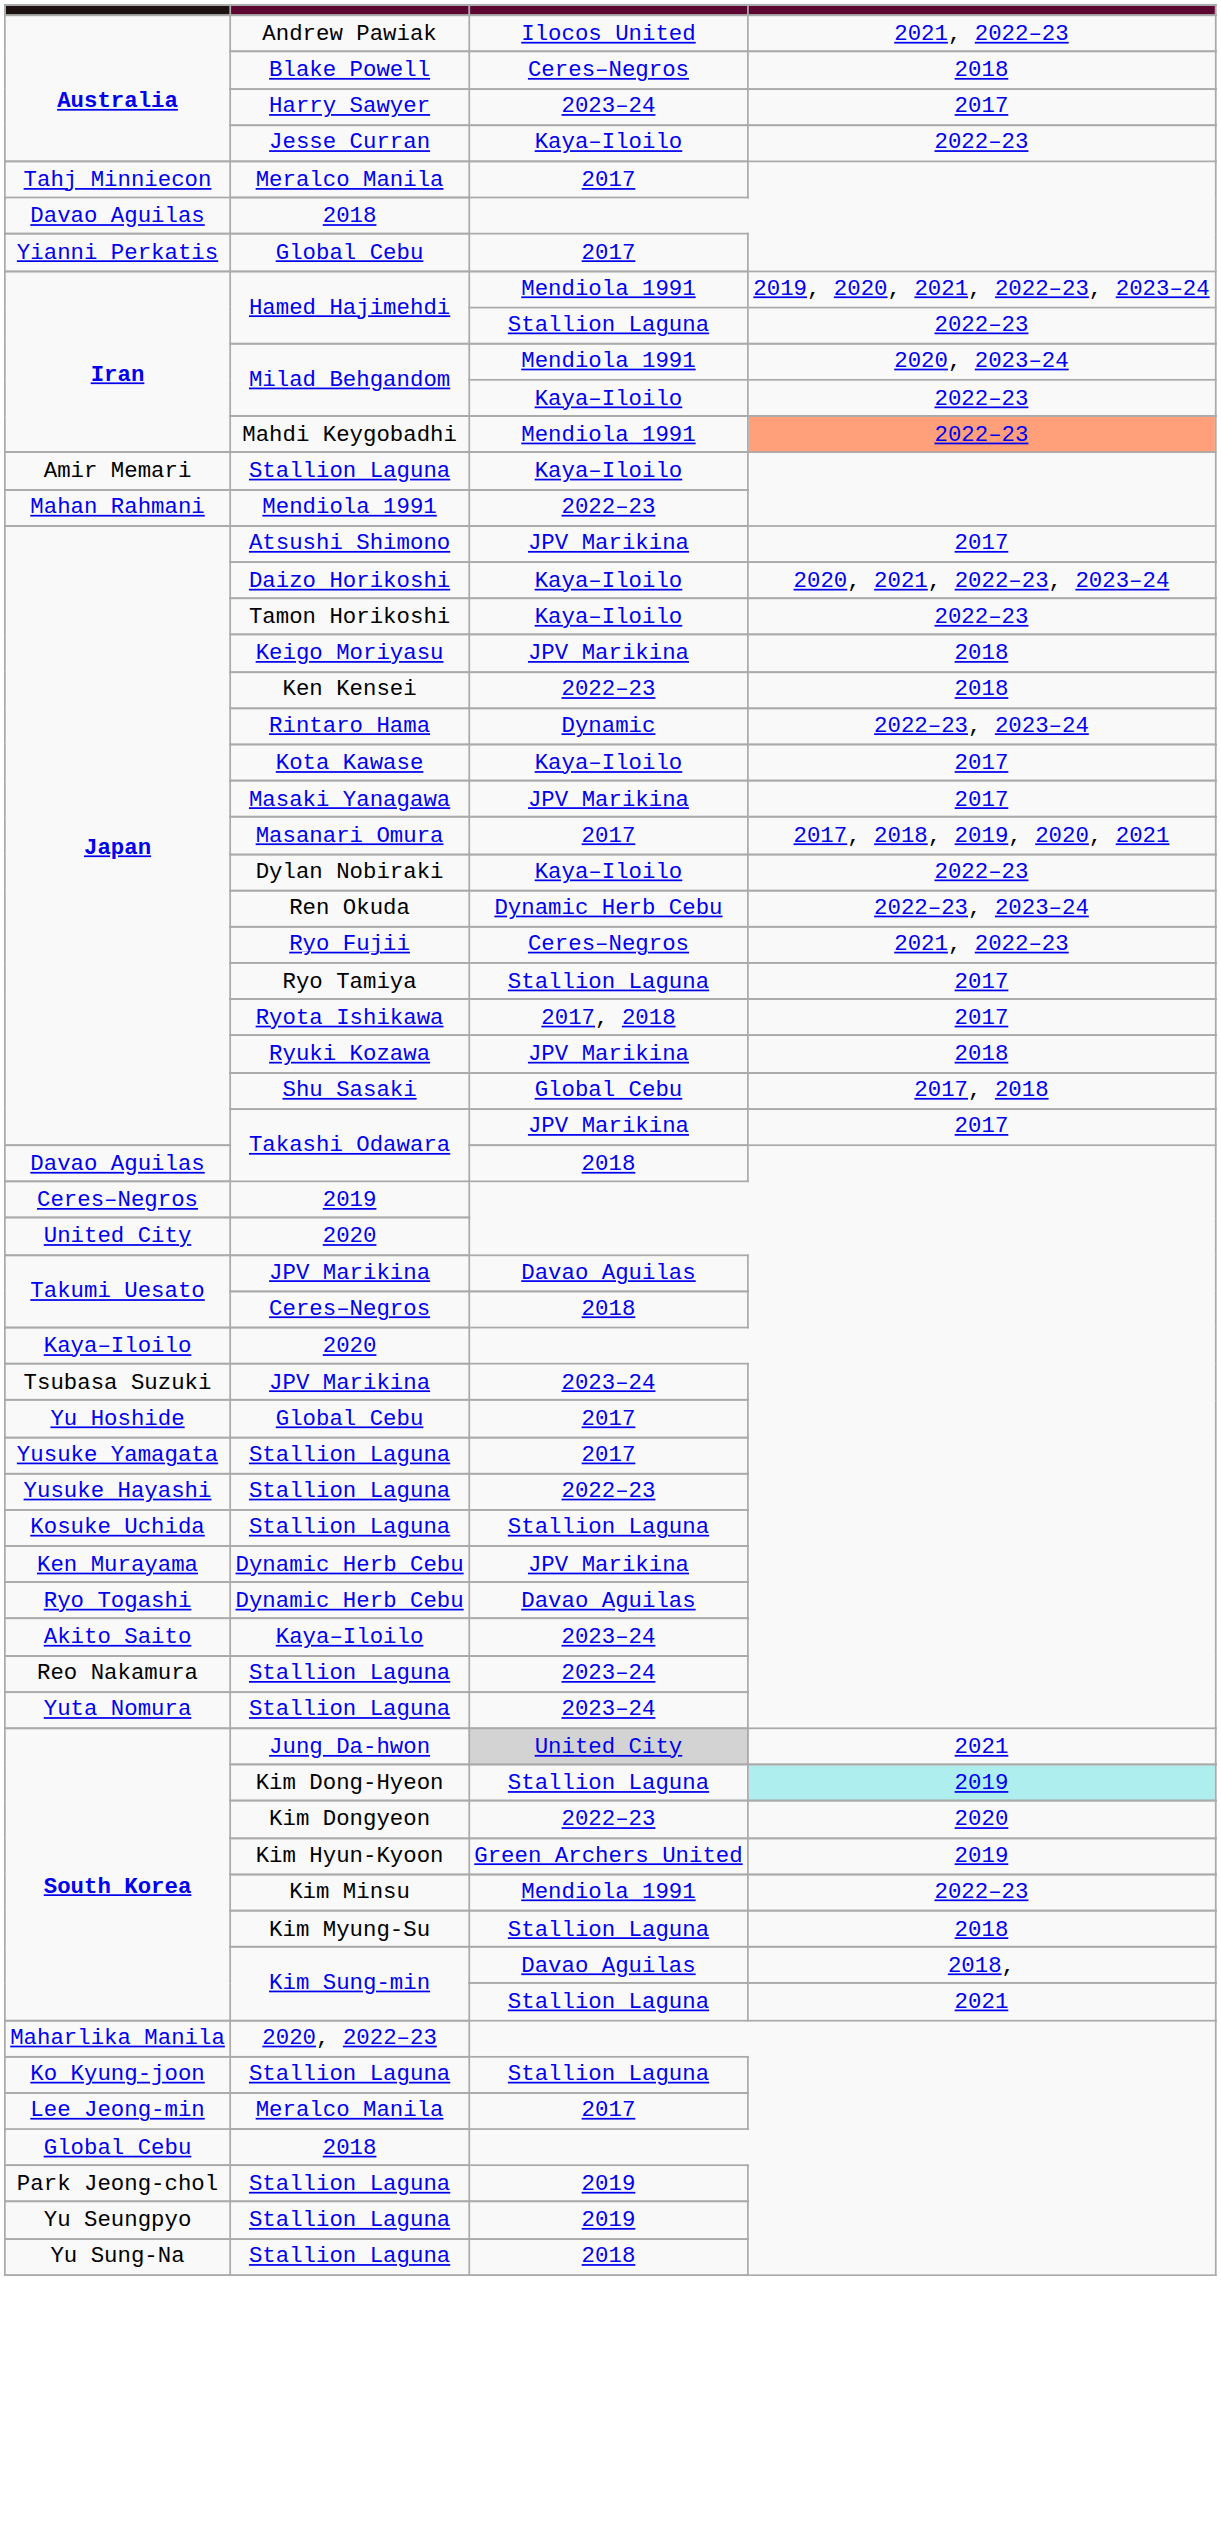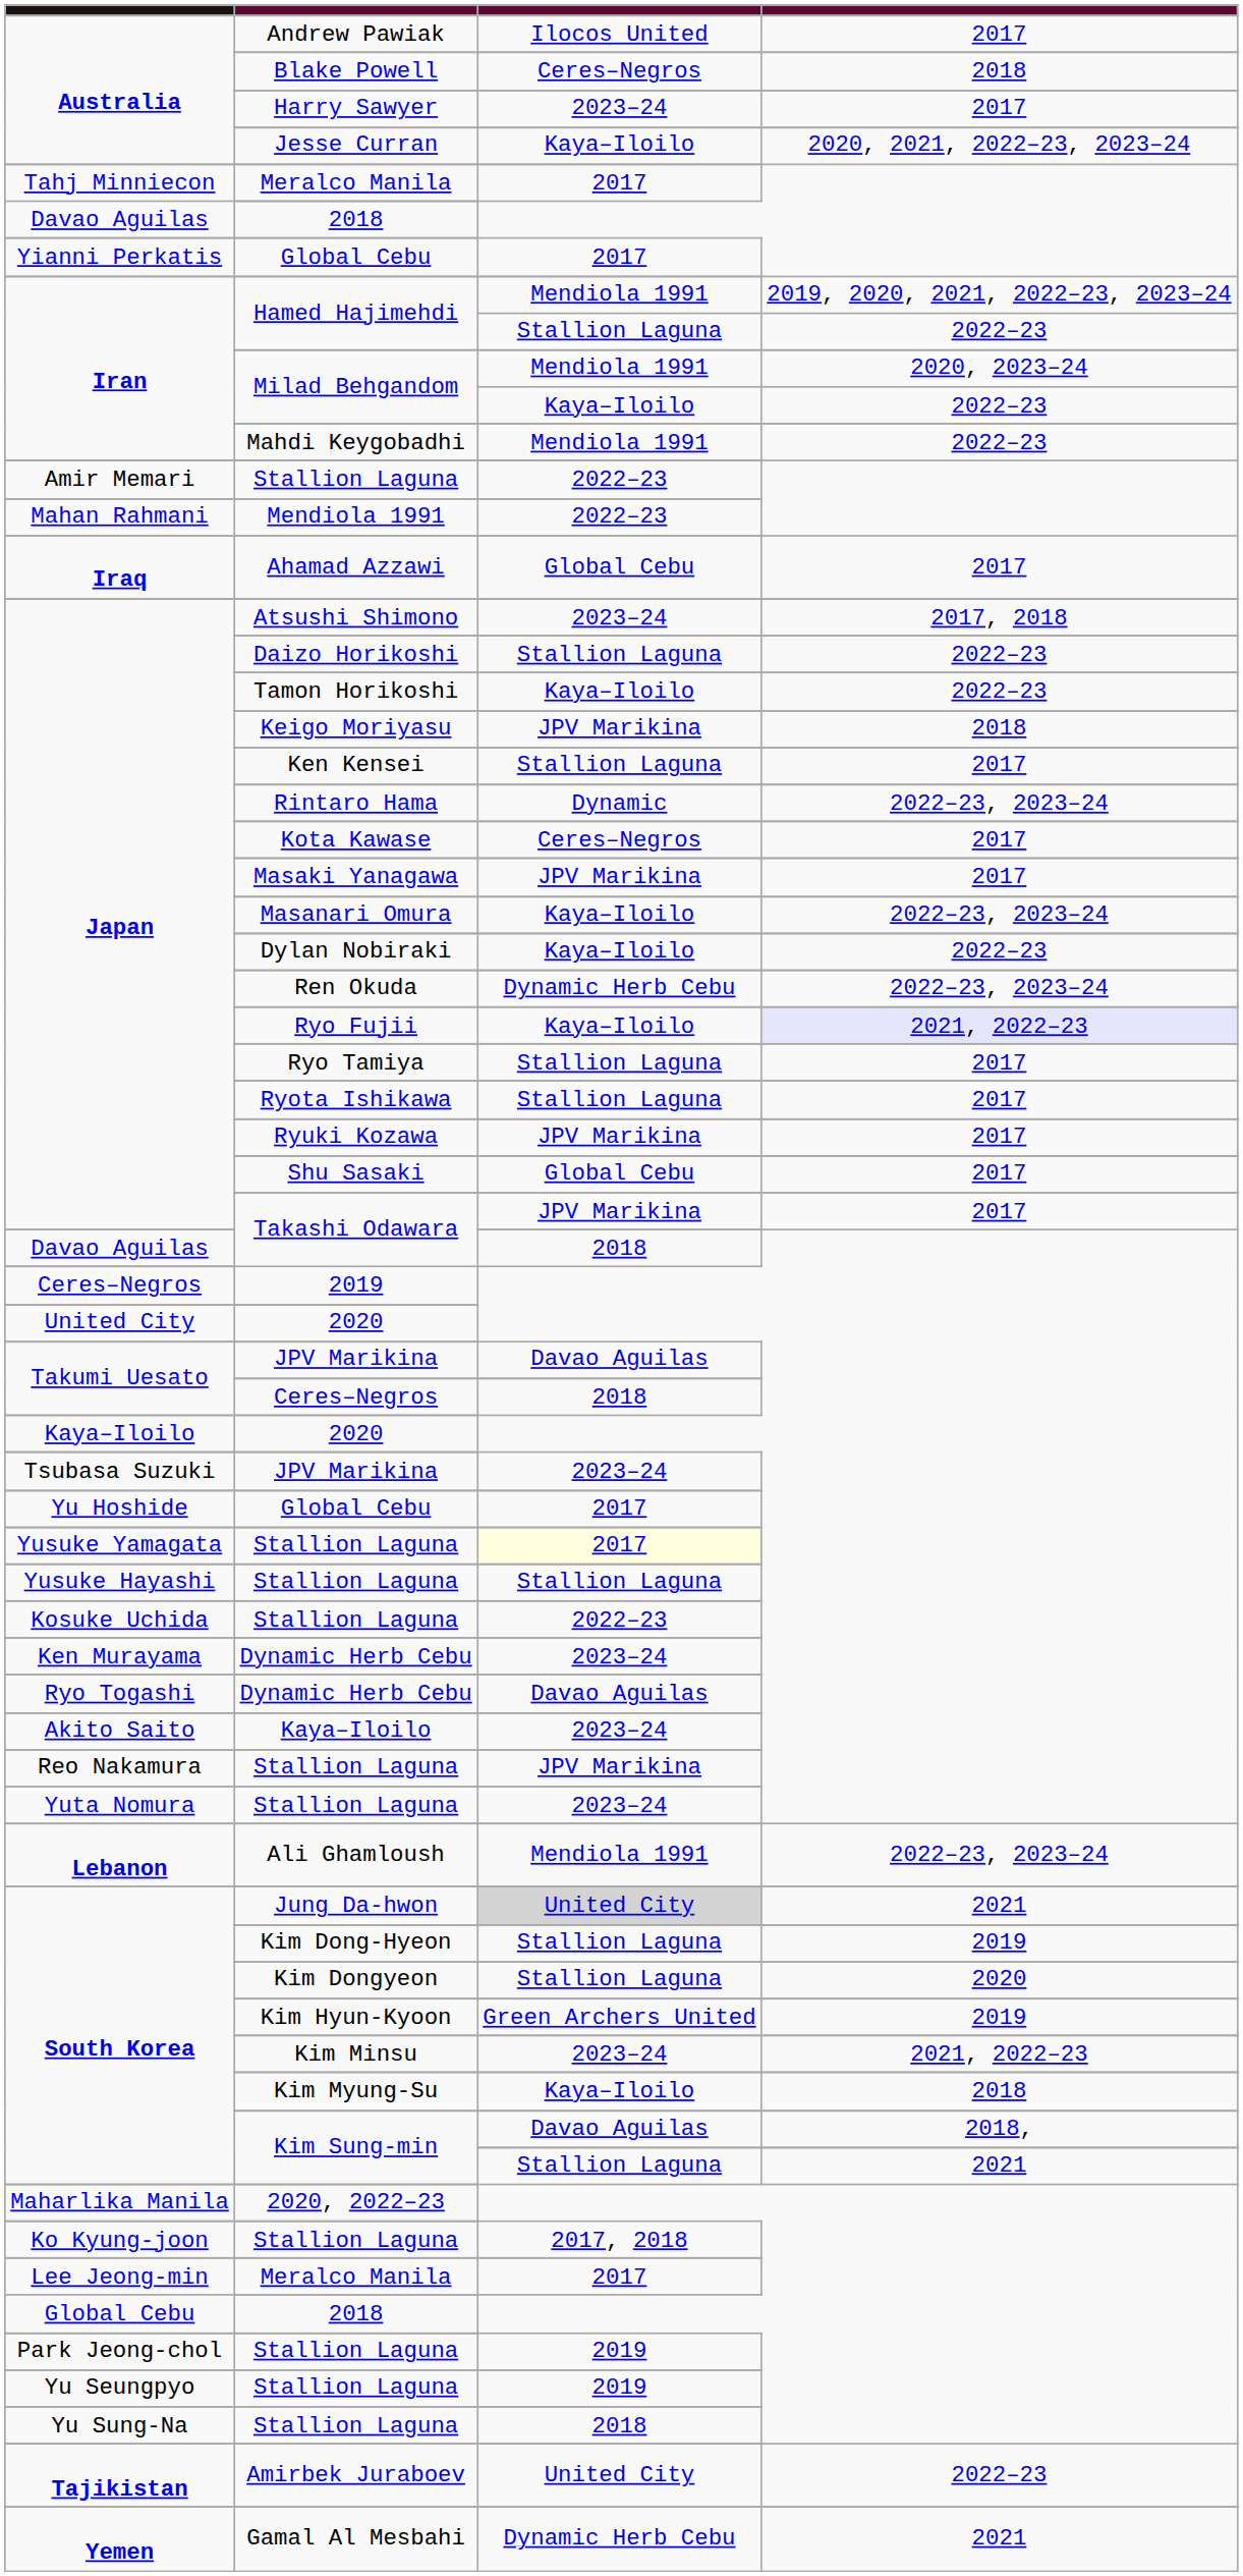Andrew Pawiak | column 4: 2021, 2022–23 -> 2017
Jesse Curran | column 4: 2022–23 -> 2020, 2021, 2022–23, 2023–24
Mahdi Keygobadhi | column 4: lightsalmon background -> no background
Amir Memari / Stallion Laguna | column 3: Kaya–Iloilo -> 2022–23
+ row: Iraq | Ahamad Azzawi | Global Cebu | 2017
Atsushi Shimono | column 3: JPV Marikina -> 2023–24
Atsushi Shimono | column 4: 2017 -> 2017, 2018
Daizo Horikoshi | column 3: Kaya–Iloilo -> Stallion Laguna
Daizo Horikoshi | column 4: 2020, 2021, 2022–23, 2023–24 -> 2022–23
Ken Kensei | column 3: 2022–23 -> Stallion Laguna
Ken Kensei | column 4: 2018 -> 2017
Kota Kawase | column 3: Kaya–Iloilo -> Ceres–Negros
Masanari Omura | column 3: 2017 -> Kaya–Iloilo
Masanari Omura | column 4: 2017, 2018, 2019, 2020, 2021 -> 2022–23, 2023–24
Ryo Fujii | column 3: Ceres–Negros -> Kaya–Iloilo
Ryo Fujii | column 4: no background -> lavender background
Ryota Ishikawa | column 3: 2017, 2018 -> Stallion Laguna
Ryuki Kozawa | column 4: 2018 -> 2017
Shu Sasaki | column 4: 2017, 2018 -> 2017
Yusuke Yamagata / Stallion Laguna | column 3: no background -> lightyellow background
Yusuke Hayashi / Stallion Laguna | column 3: 2022–23 -> Stallion Laguna
Kosuke Uchida / Stallion Laguna | column 3: Stallion Laguna -> 2022–23
Ken Murayama / Dynamic Herb Cebu | column 3: JPV Marikina -> 2023–24
Reo Nakamura / Stallion Laguna | column 3: 2023–24 -> JPV Marikina
+ row: Lebanon | Ali Ghamloush | Mendiola 1991 | 2022–23, 2023–24
Kim Dong-Hyeon | column 4: paleturquoise background -> no background
Kim Dongyeon | column 3: 2022–23 -> Stallion Laguna
Kim Minsu | column 3: Mendiola 1991 -> 2023–24
Kim Minsu | column 4: 2022–23 -> 2021, 2022–23
Kim Myung-Su | column 3: Stallion Laguna -> Kaya–Iloilo
Ko Kyung-joon / Stallion Laguna | column 3: Stallion Laguna -> 2017, 2018
+ row: Tajikistan | Amirbek Juraboev | United City | 2022–23
+ row: Yemen | Gamal Al Mesbahi | Dynamic Herb Cebu | 2021
